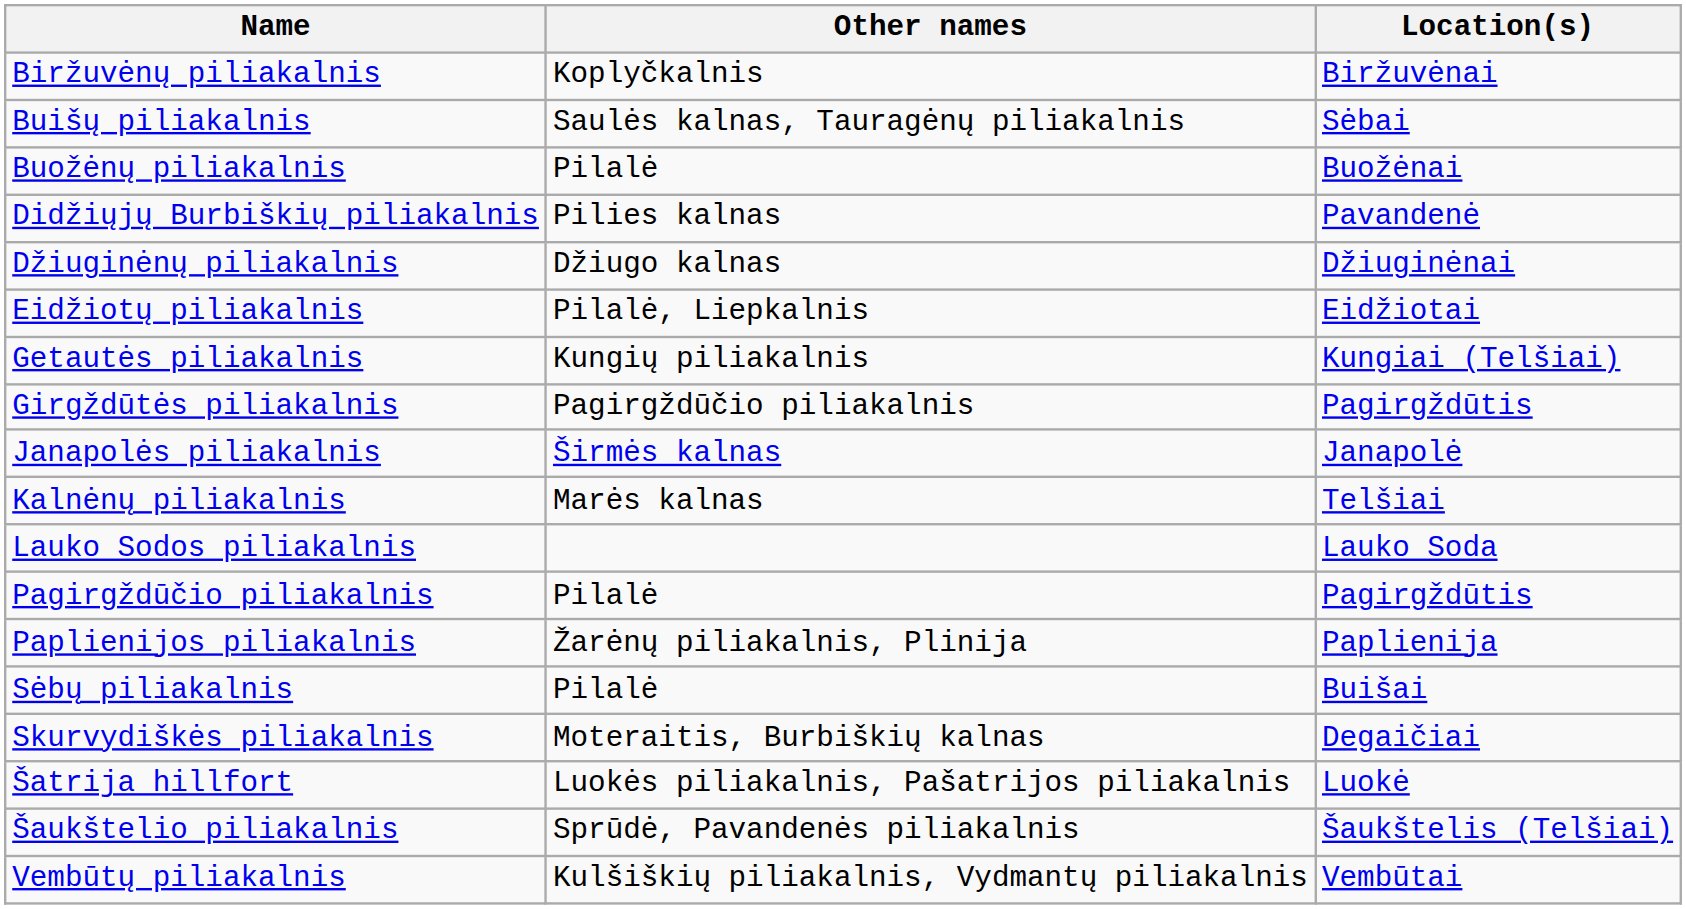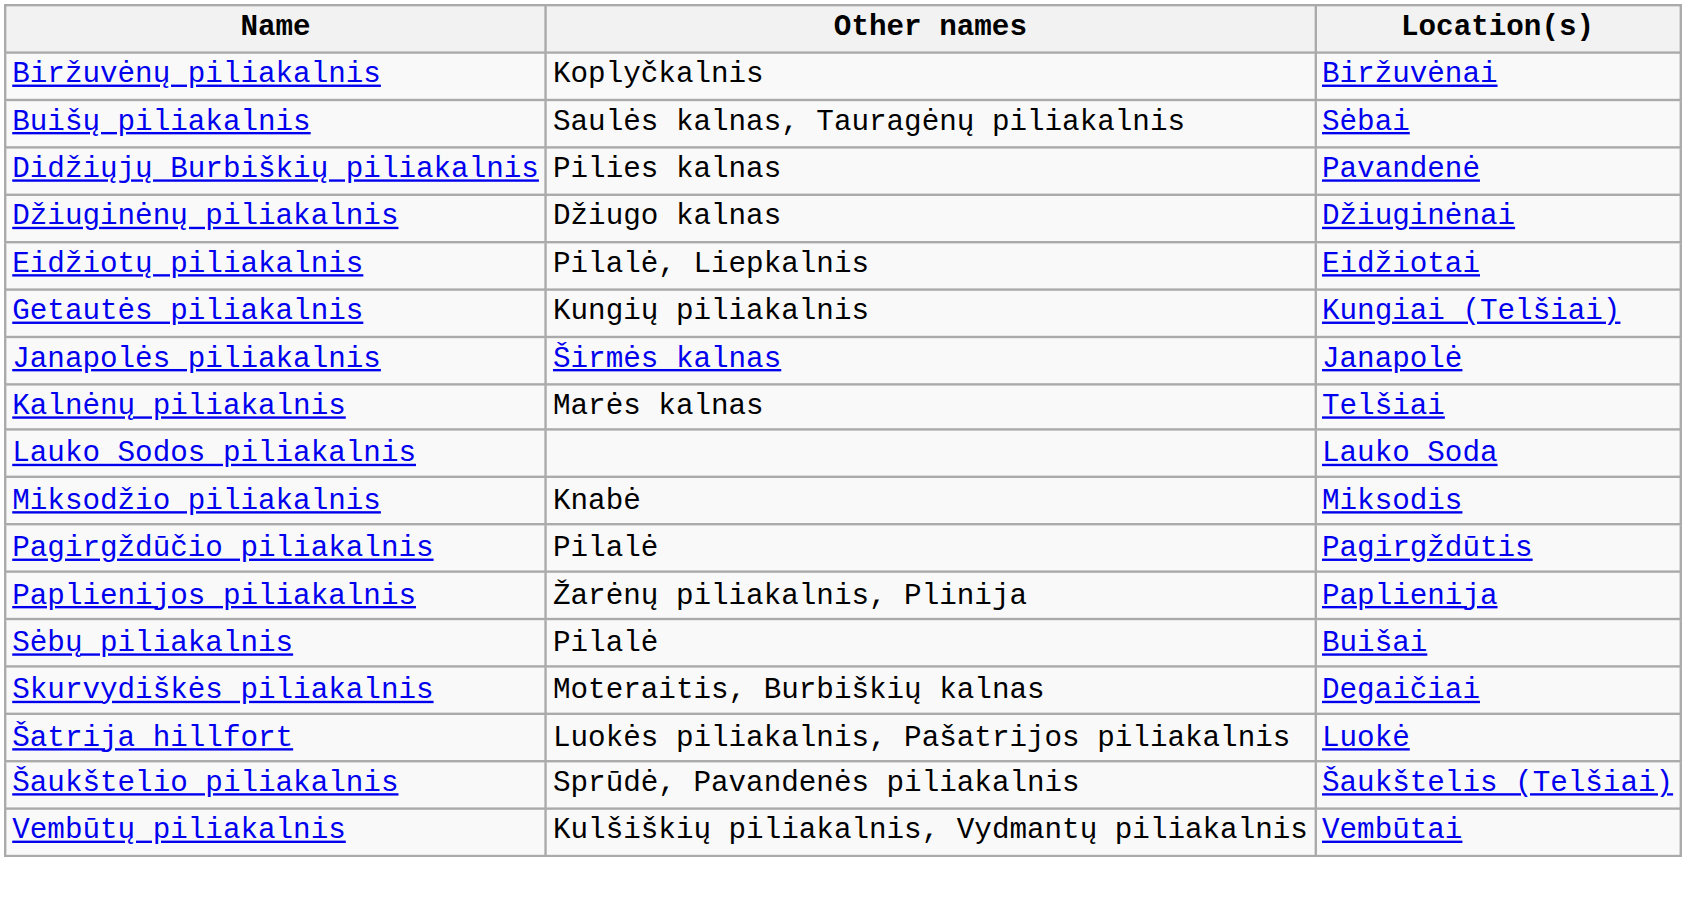- row: Buožėnų piliakalnis | Pilalė | Buožėnai
- row: Girgždūtės piliakalnis | Pagirgždūčio piliakalnis | Pagirgždūtis
+ row: Miksodžio piliakalnis | Knabė | Miksodis
